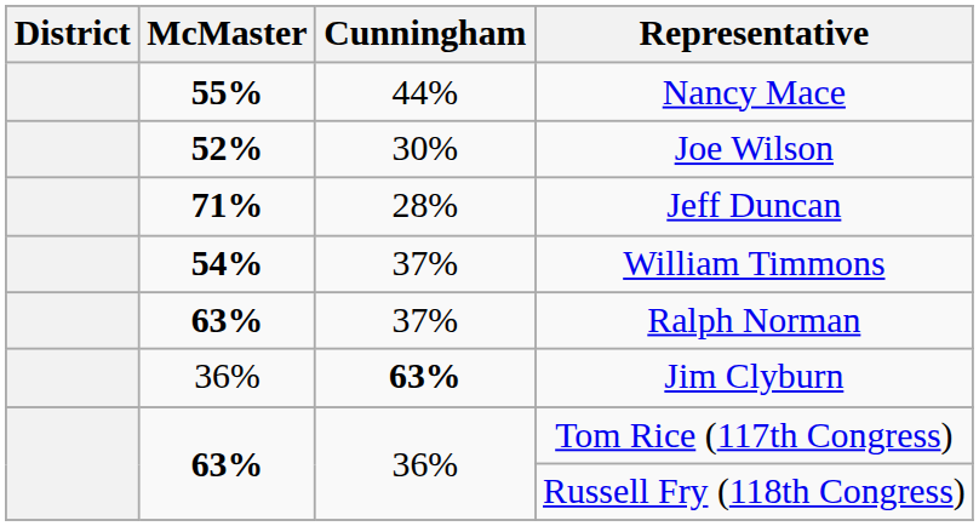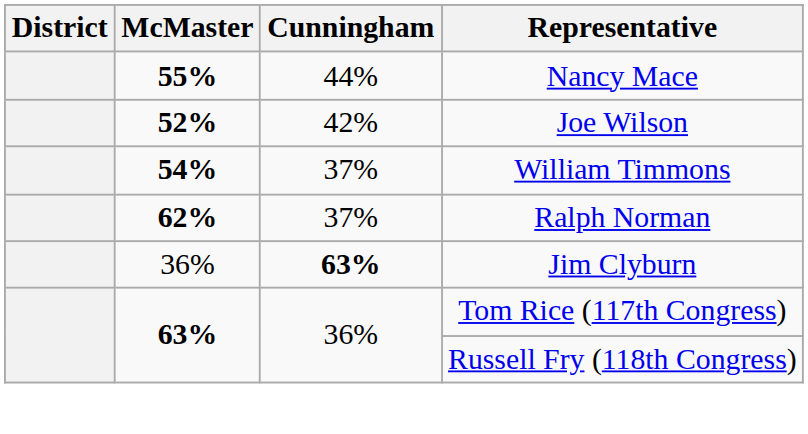Joe Wilson | Cunningham: 30% -> 42%
- row: 71% | 28% | Jeff Duncan
Ralph Norman | McMaster: 63% -> 62%
